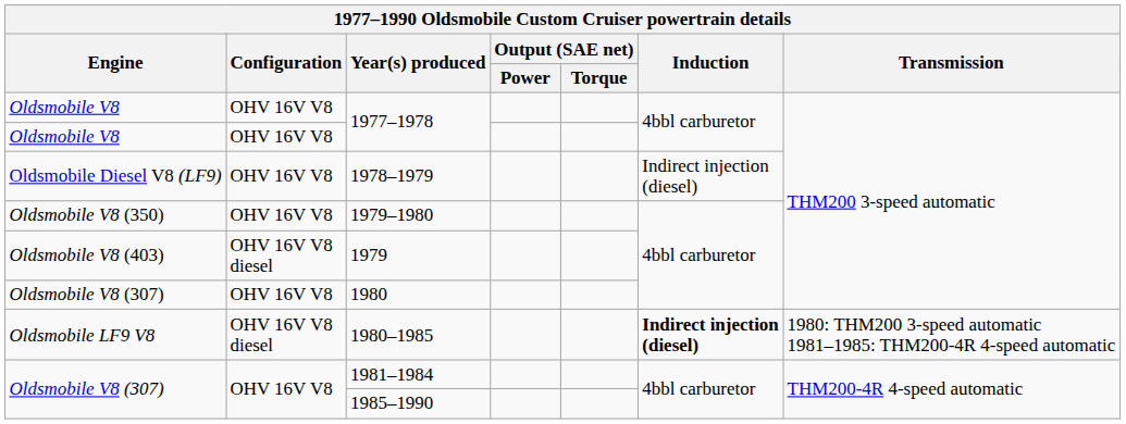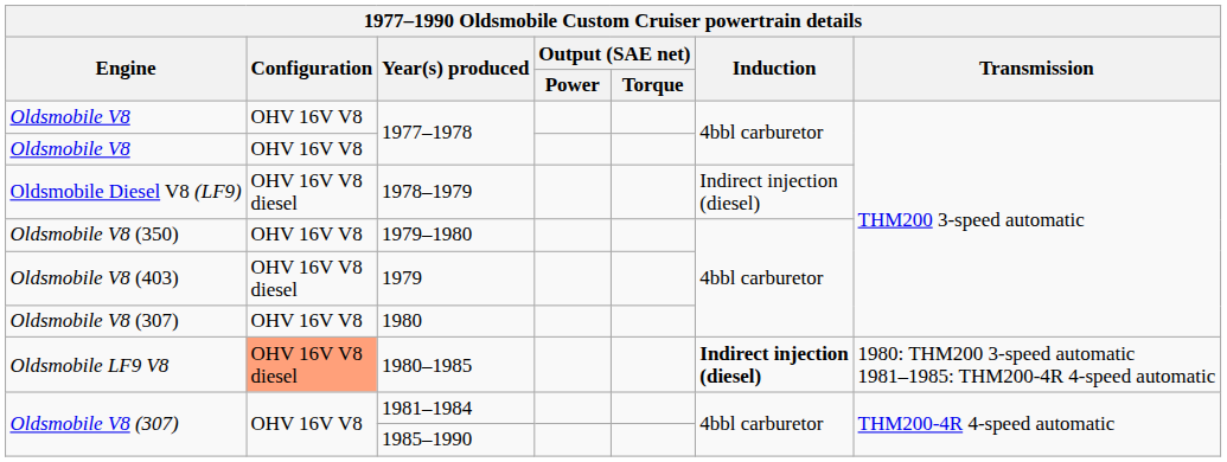1978–1979 | Configuration: OHV 16V V8 -> OHV 16V V8 diesel
1980–1985 | Configuration: no background -> lightsalmon background
